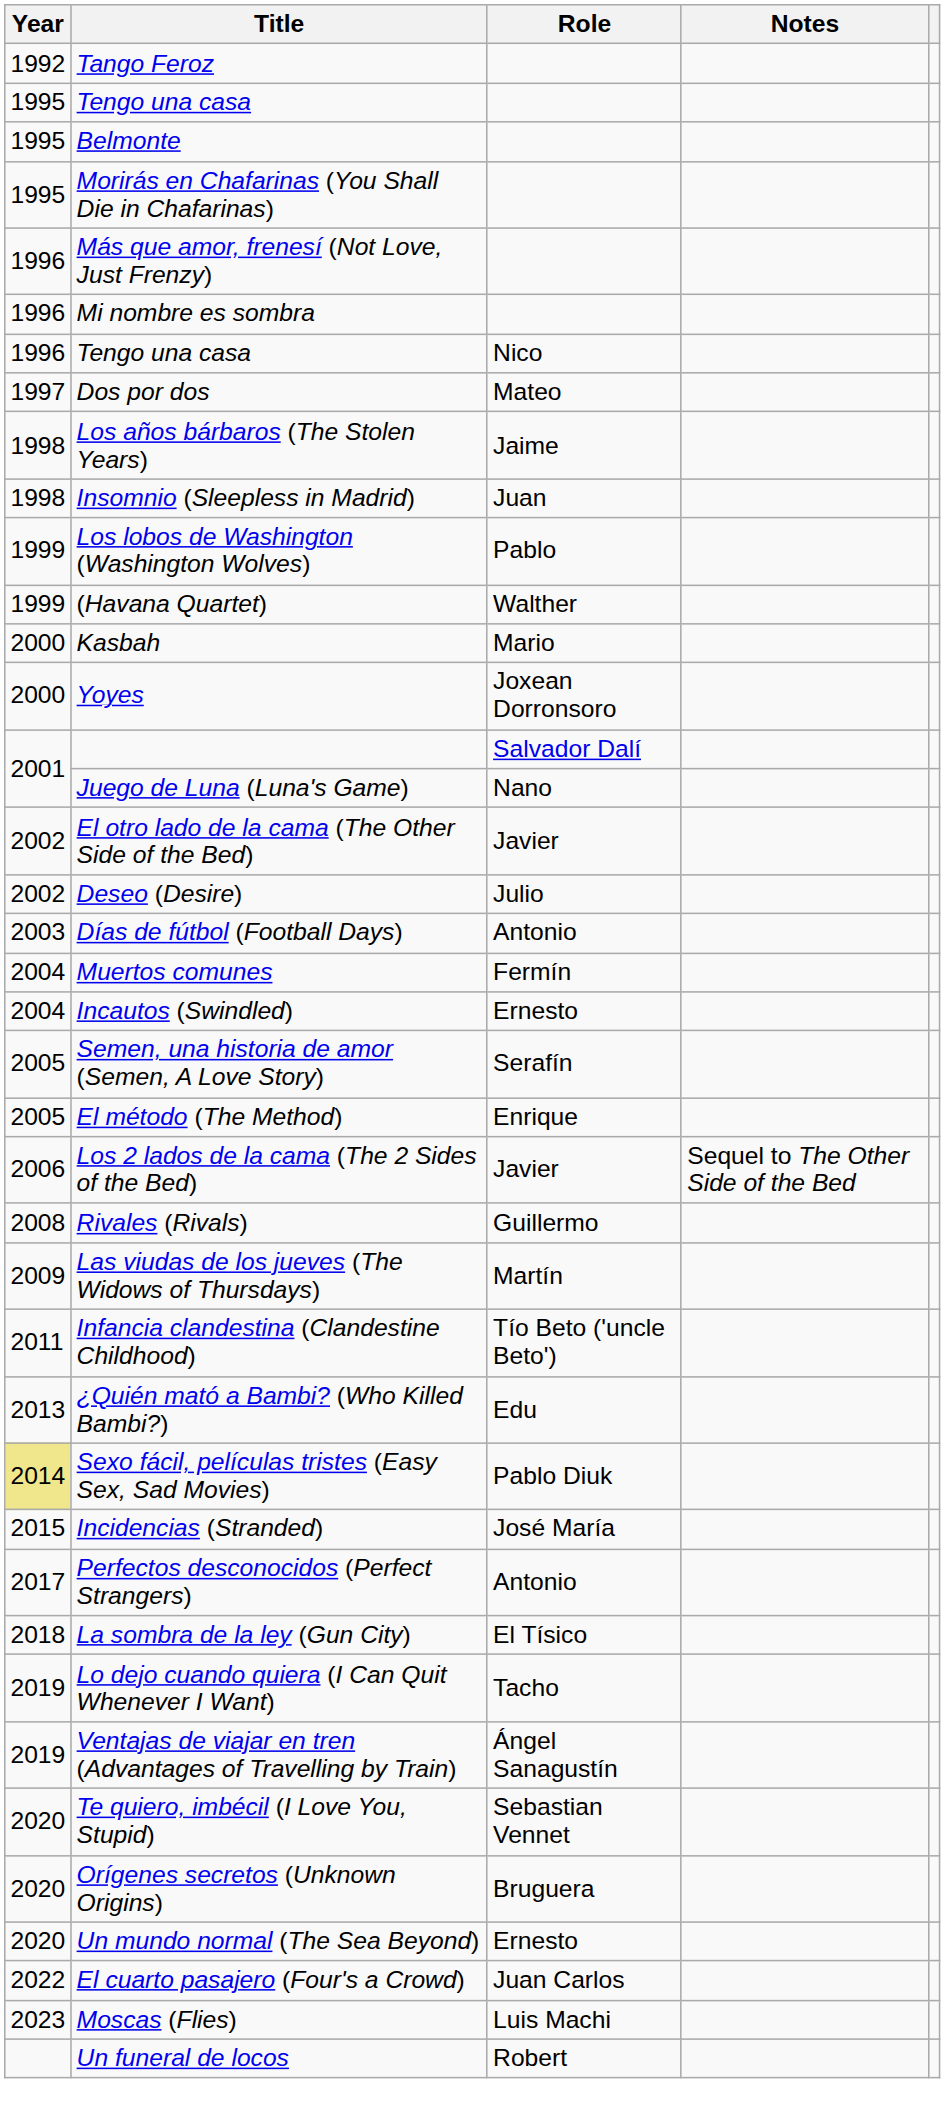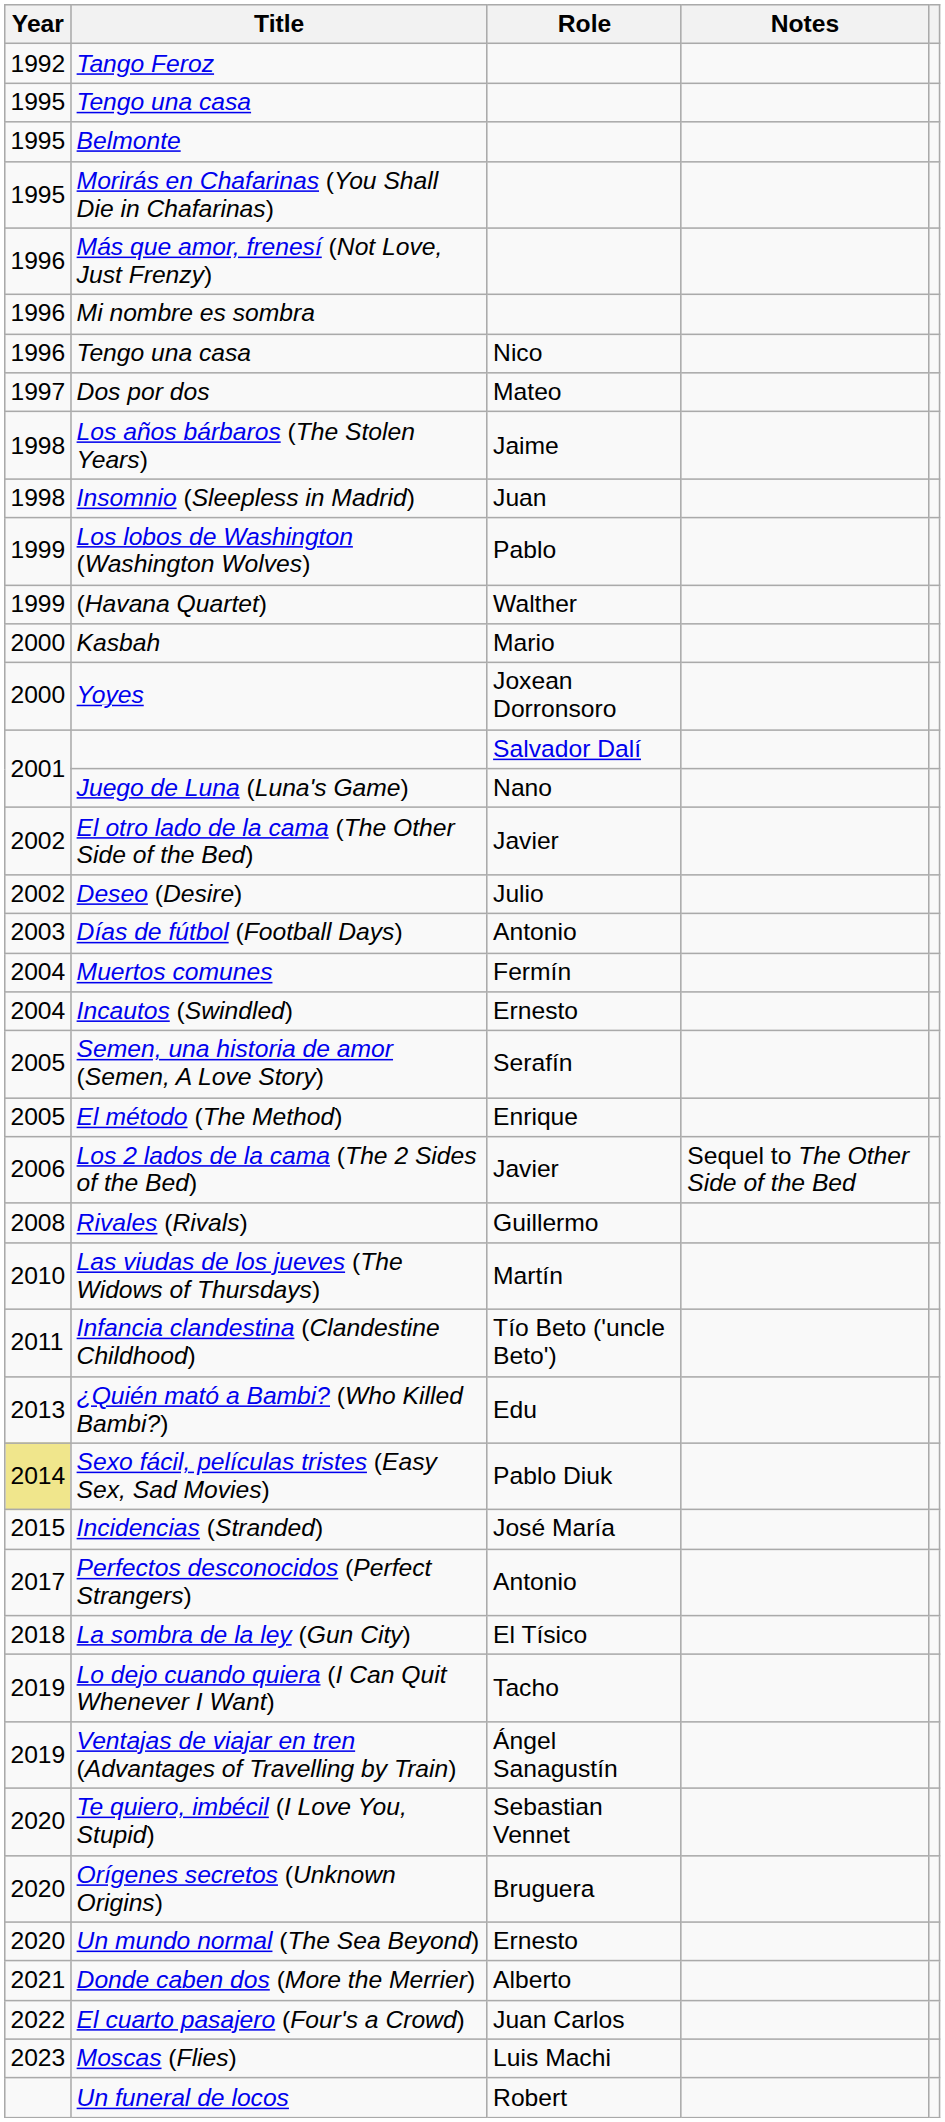Las viudas de los jueves (The Widows of Thursdays) | Year: 2009 -> 2010
+ row: 2021 | Donde caben dos (More the Merrier) | Alberto
